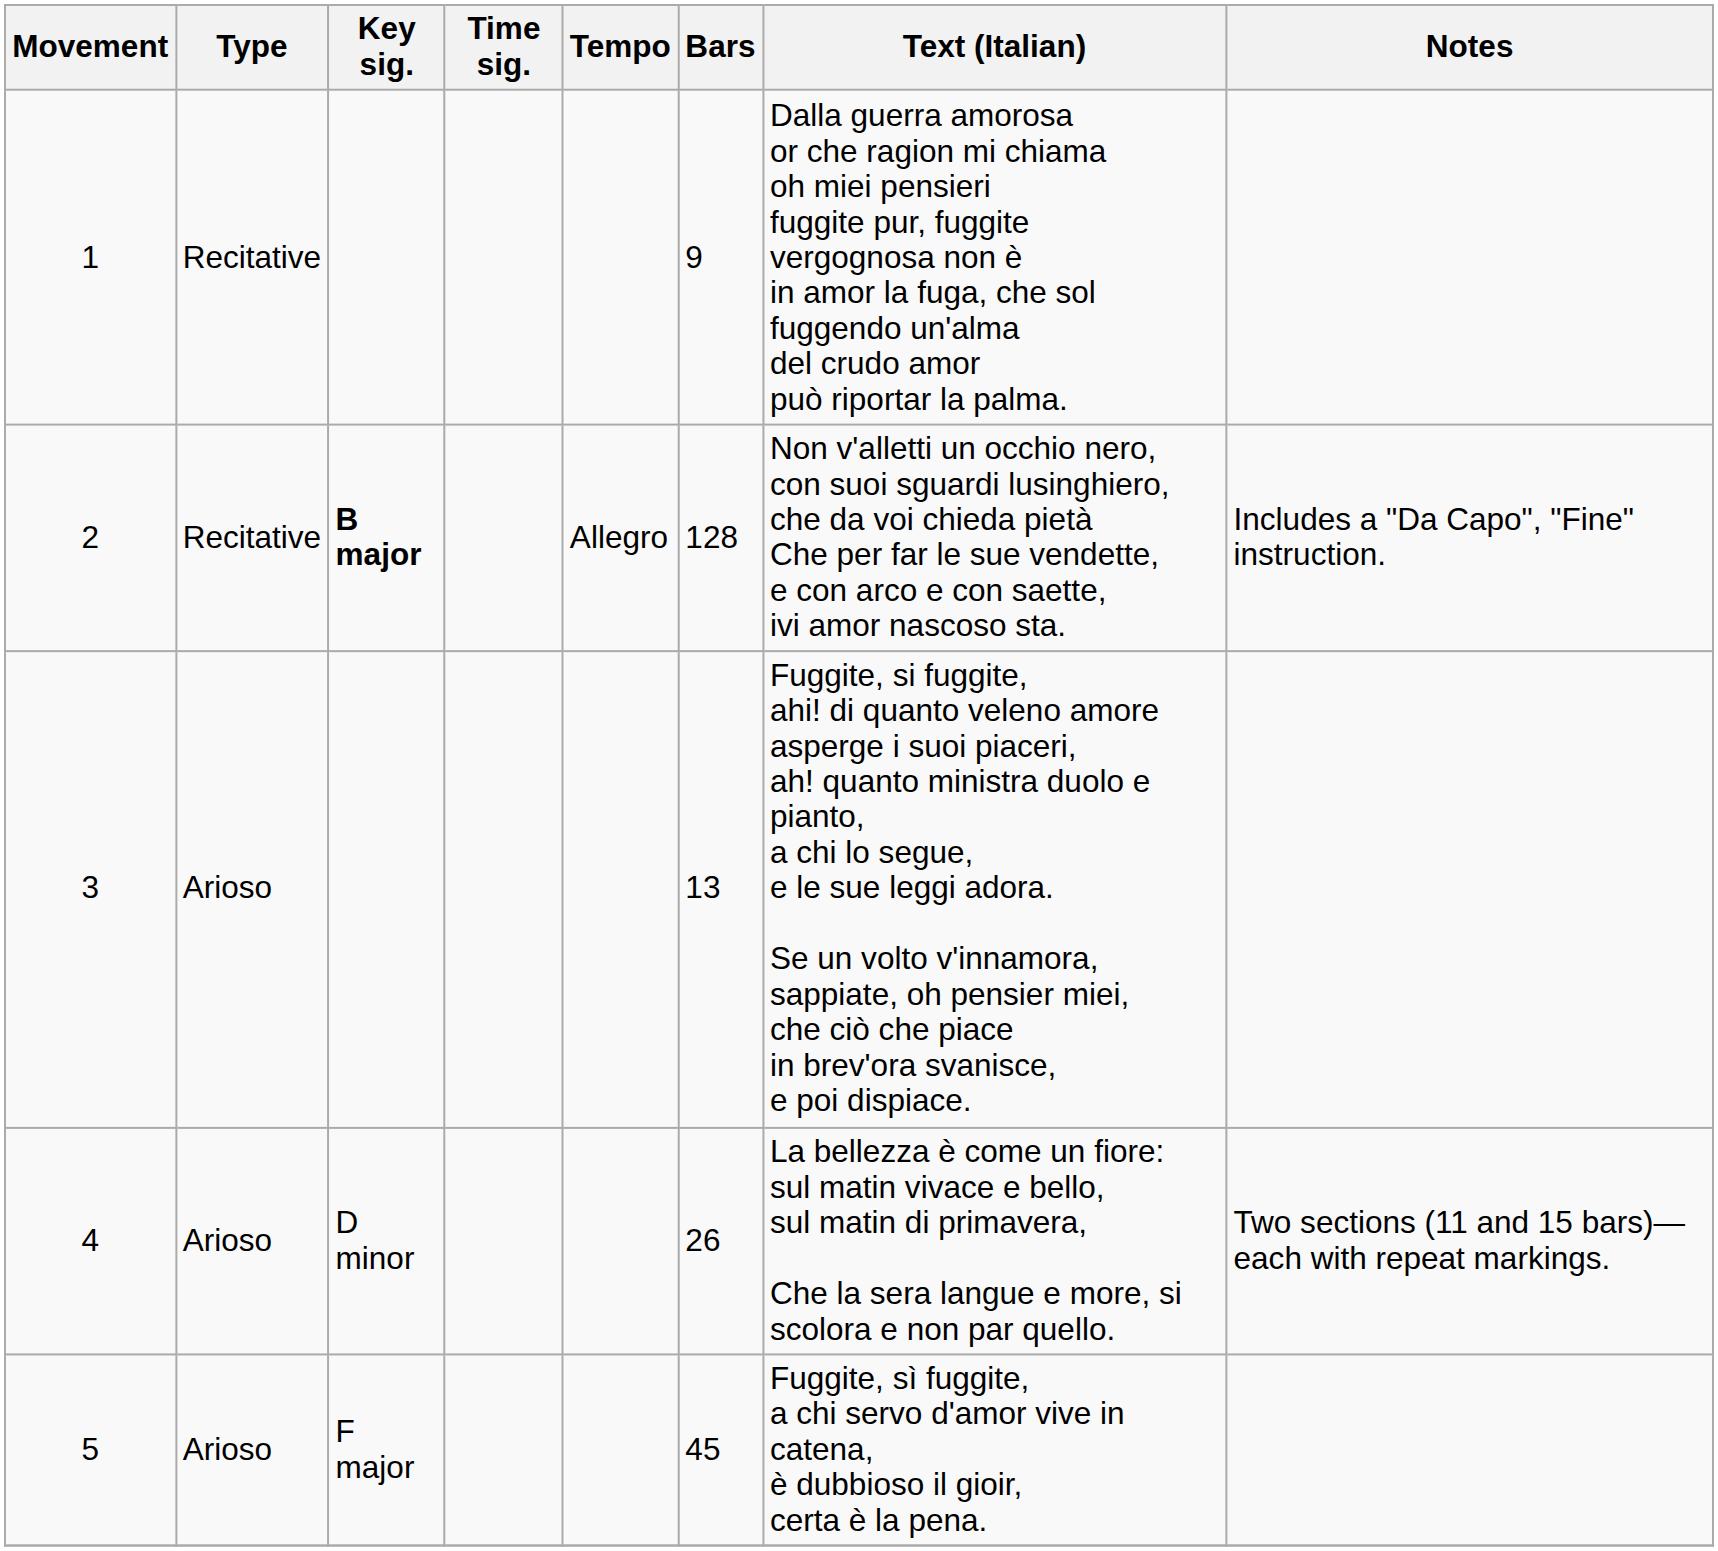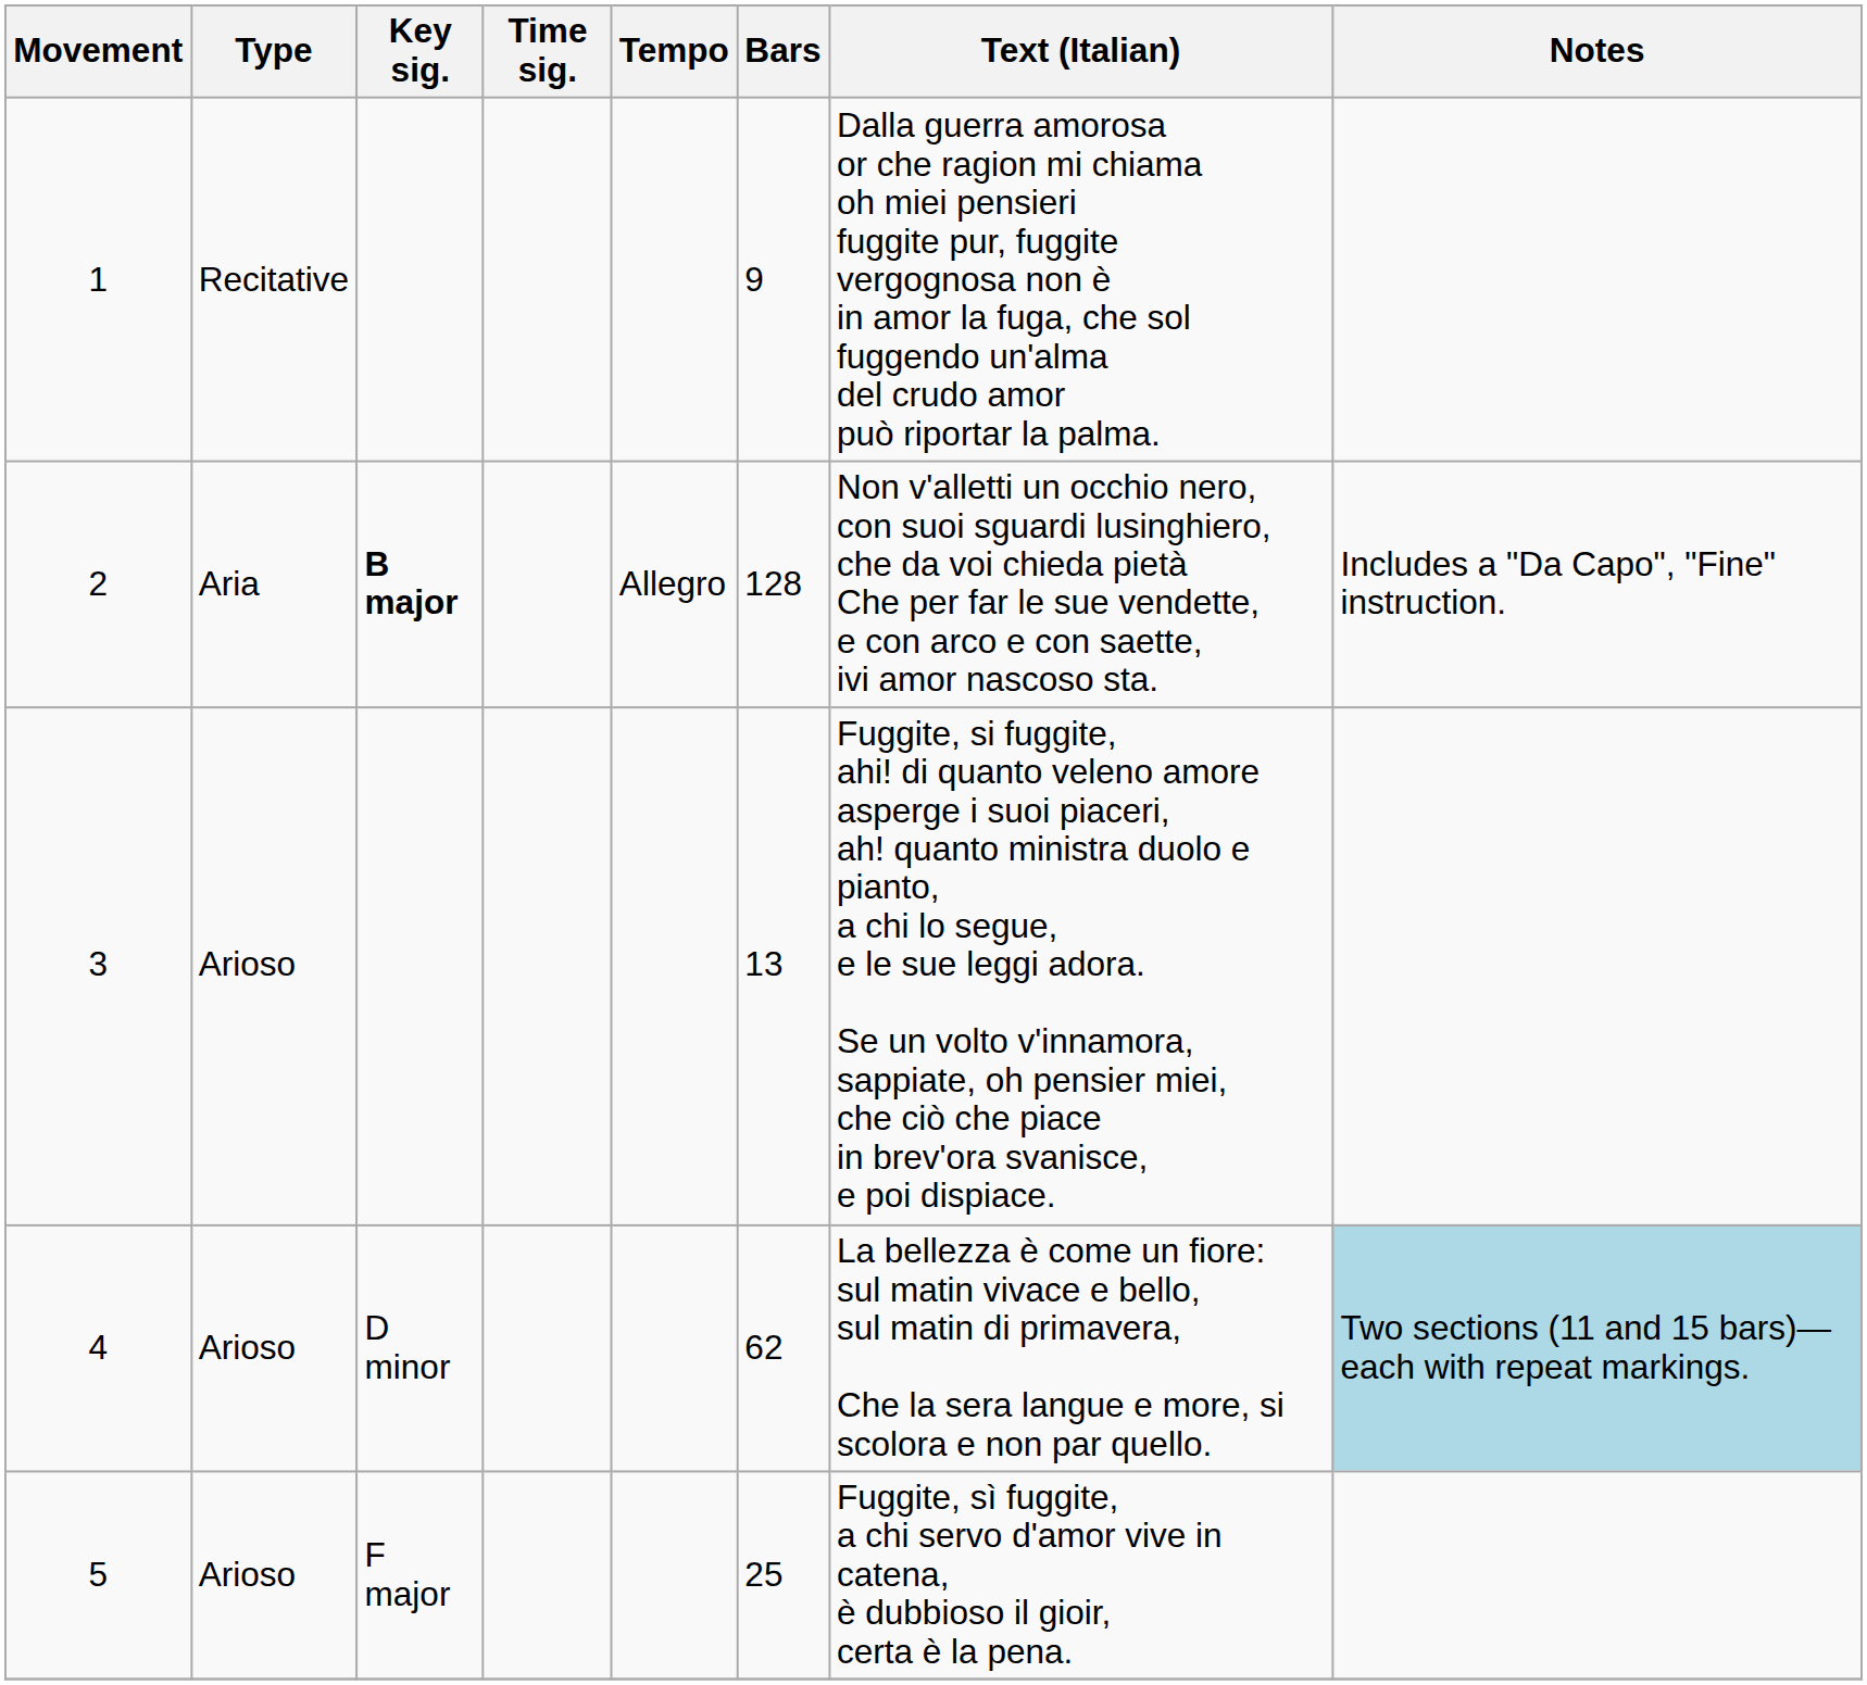2 | Type: Recitative -> Aria
4 | Bars: 26 -> 62
4 | Notes: no background -> lightblue background
5 | Bars: 45 -> 25
